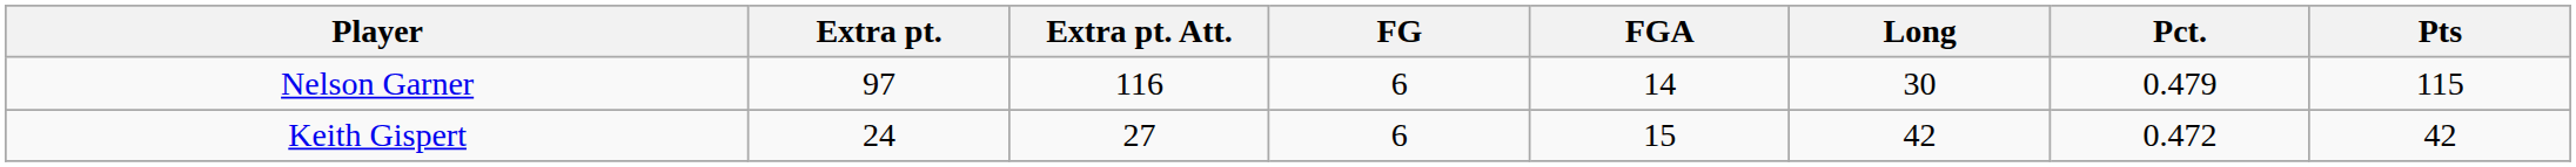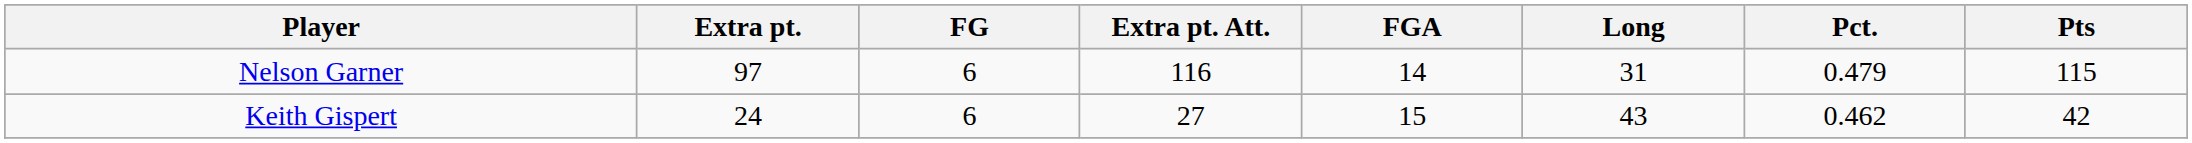columns swapped: Extra pt. Att. <-> FG
Nelson Garner | Long: 30 -> 31
Keith Gispert | Long: 42 -> 43
Keith Gispert | Pct.: 0.472 -> 0.462
